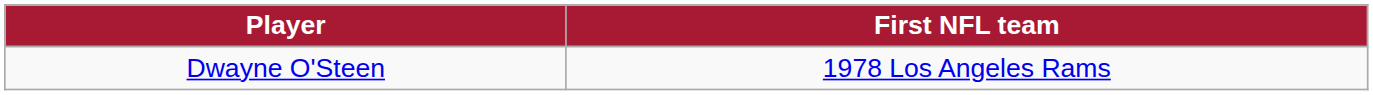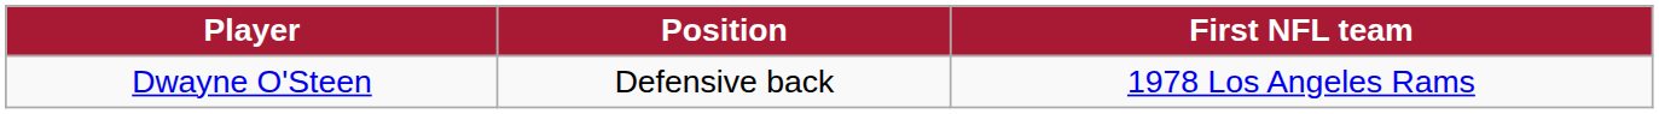+ column: Position | Defensive back
